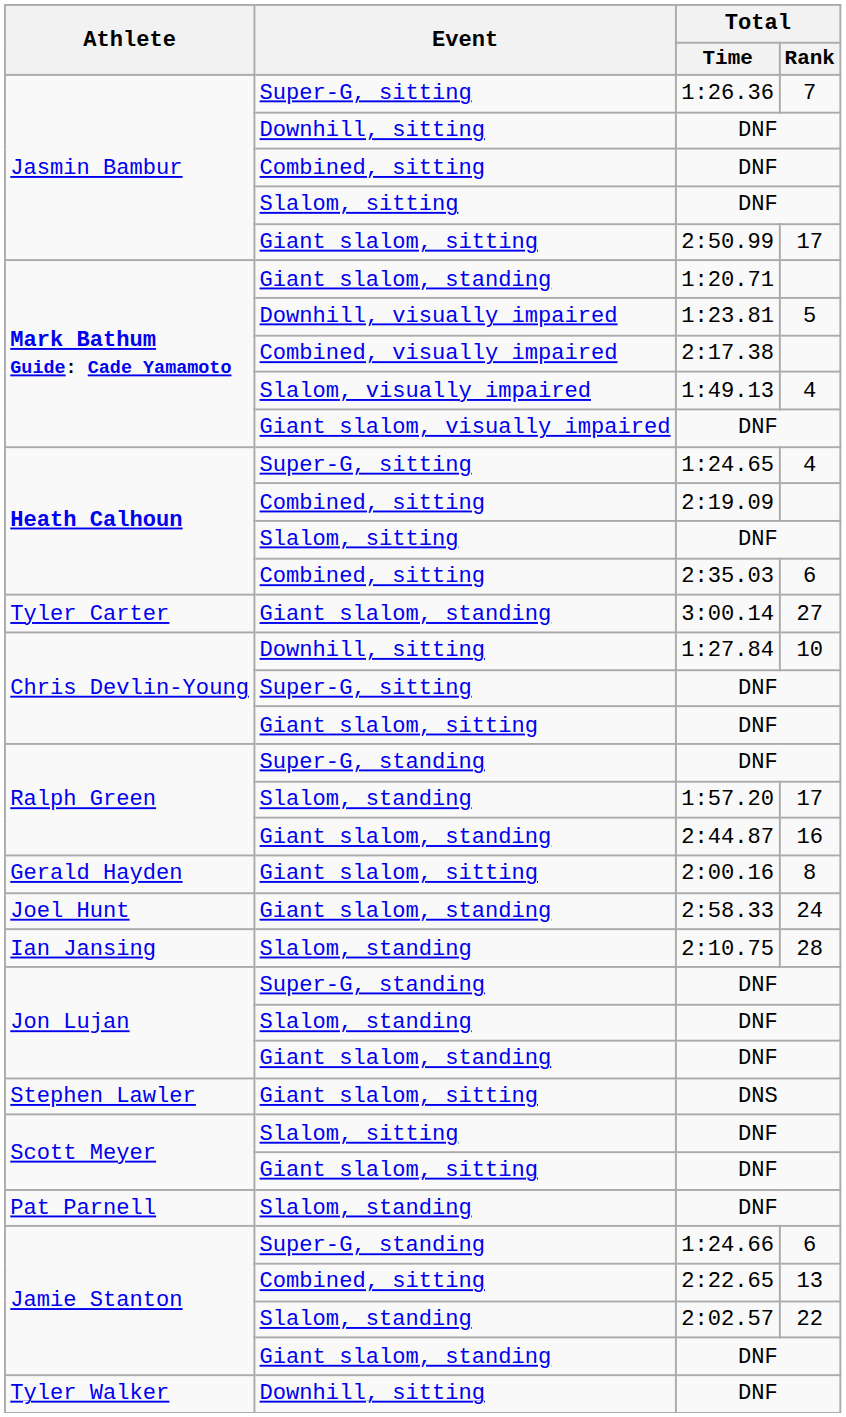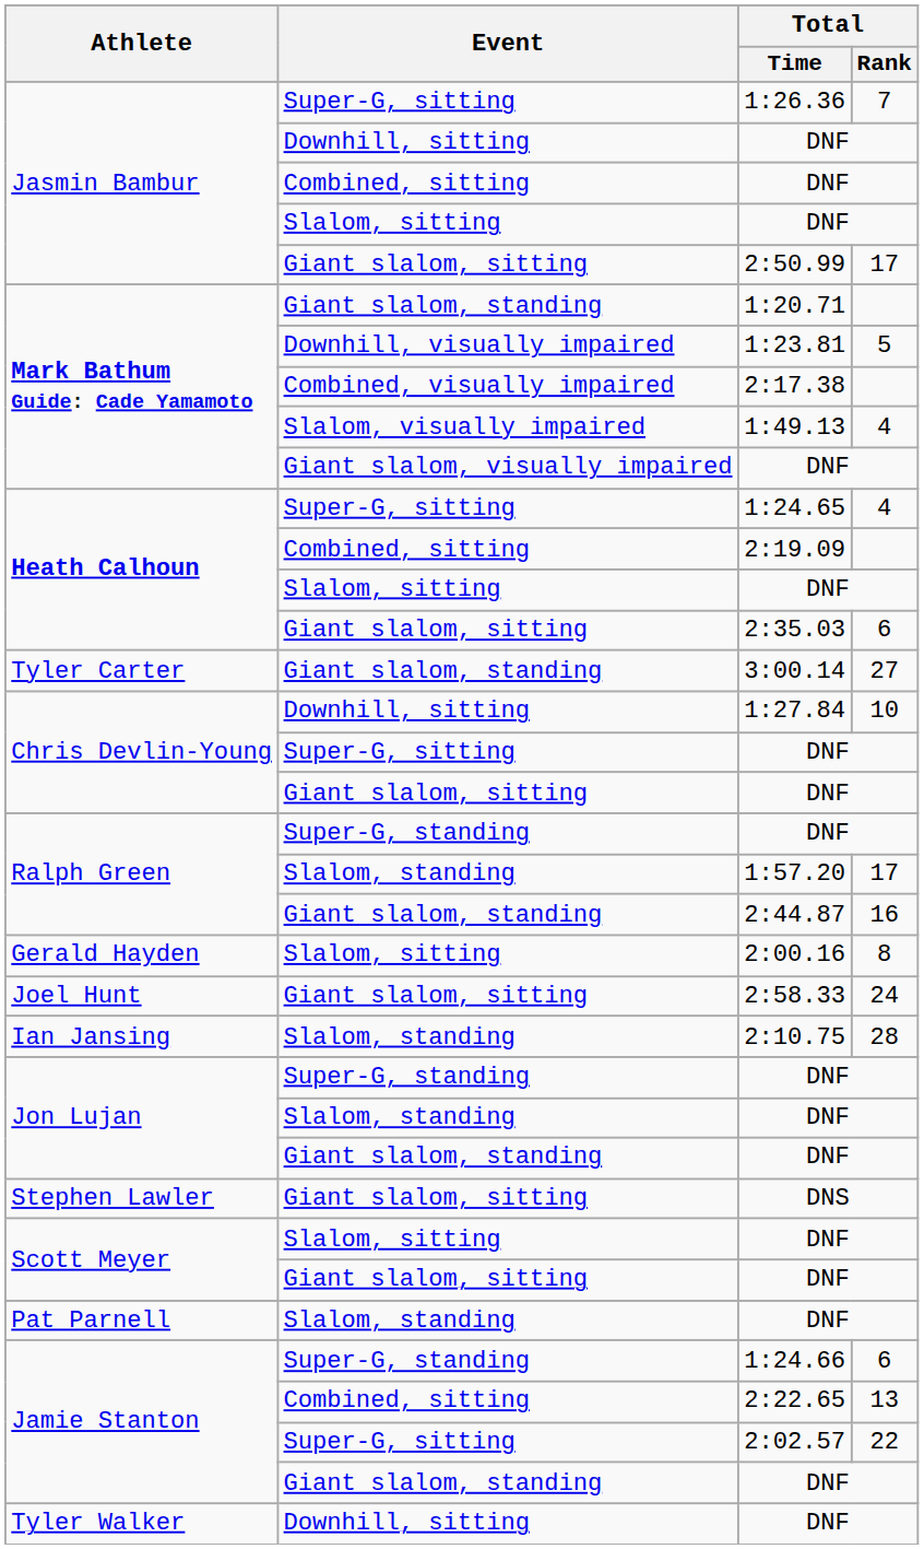2:35.03 | Event: Combined, sitting -> Giant slalom, sitting
2:00.16 | Event: Giant slalom, sitting -> Slalom, sitting
2:58.33 | Event: Giant slalom, standing -> Giant slalom, sitting
2:02.57 | Event: Slalom, standing -> Super-G, sitting
